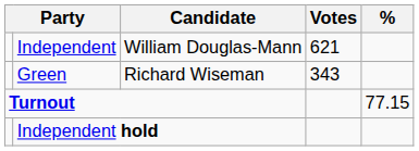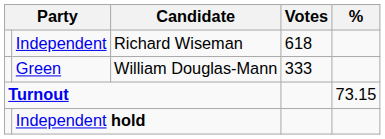Independent | Candidate: William Douglas-Mann -> Richard Wiseman
Independent | Votes: 621 -> 618
Green | Candidate: Richard Wiseman -> William Douglas-Mann
Green | Votes: 343 -> 333
Turnout | %: 77.15 -> 73.15
